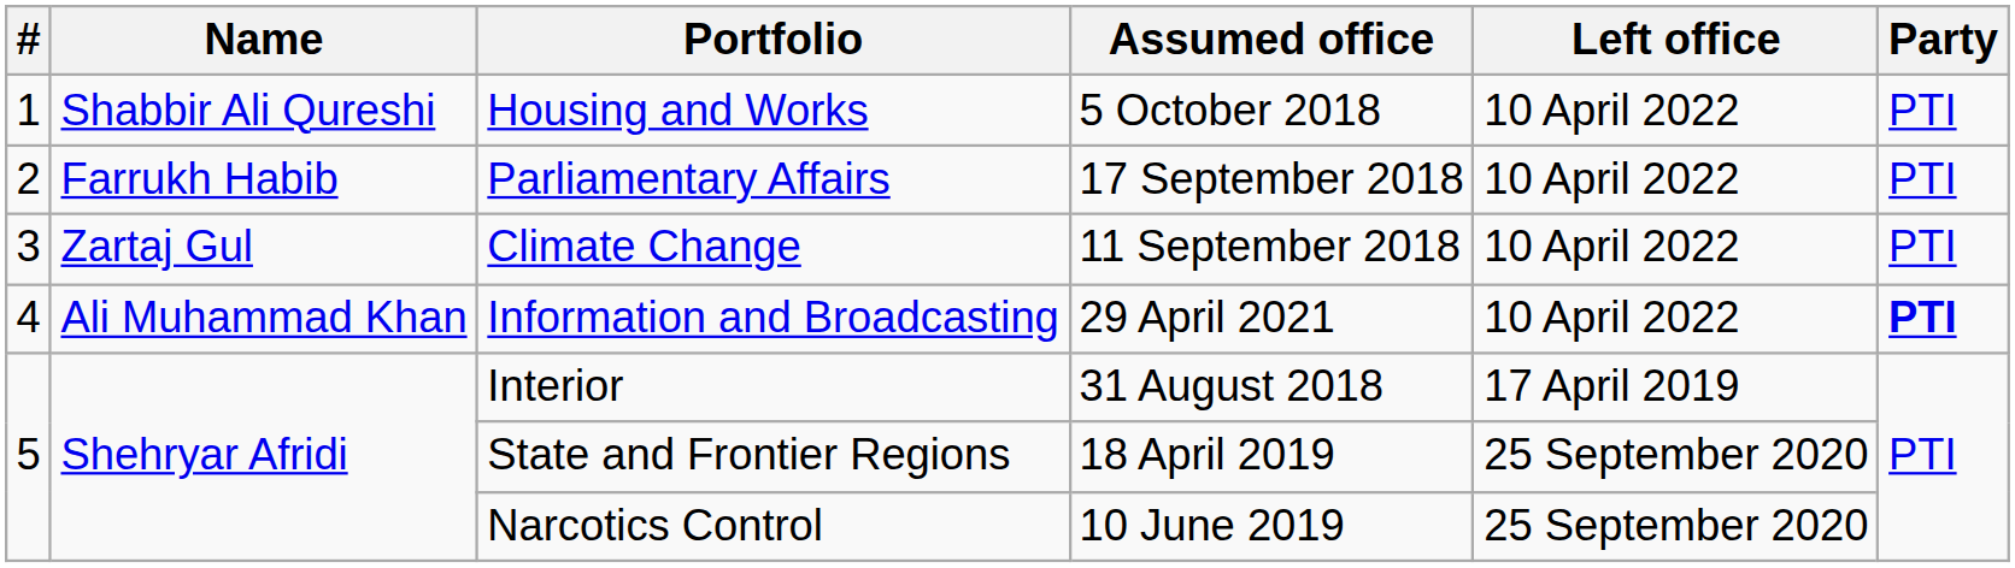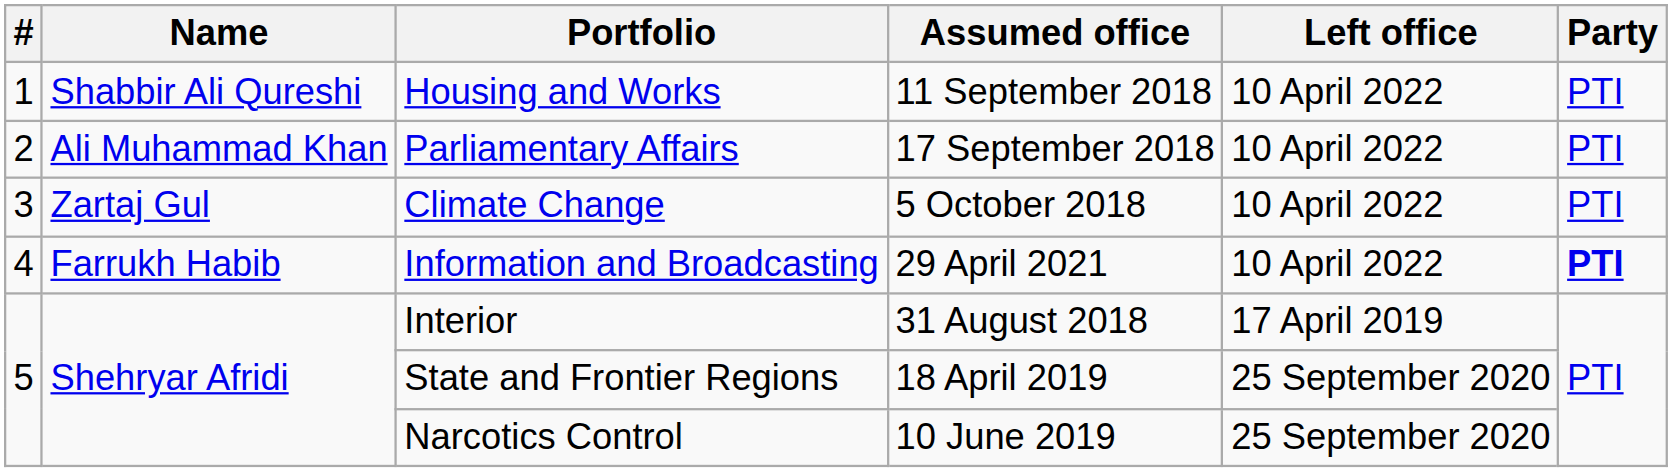Housing and Works | Assumed office: 5 October 2018 -> 11 September 2018
Parliamentary Affairs | Name: Farrukh Habib -> Ali Muhammad Khan
Climate Change | Assumed office: 11 September 2018 -> 5 October 2018
Information and Broadcasting | Name: Ali Muhammad Khan -> Farrukh Habib
